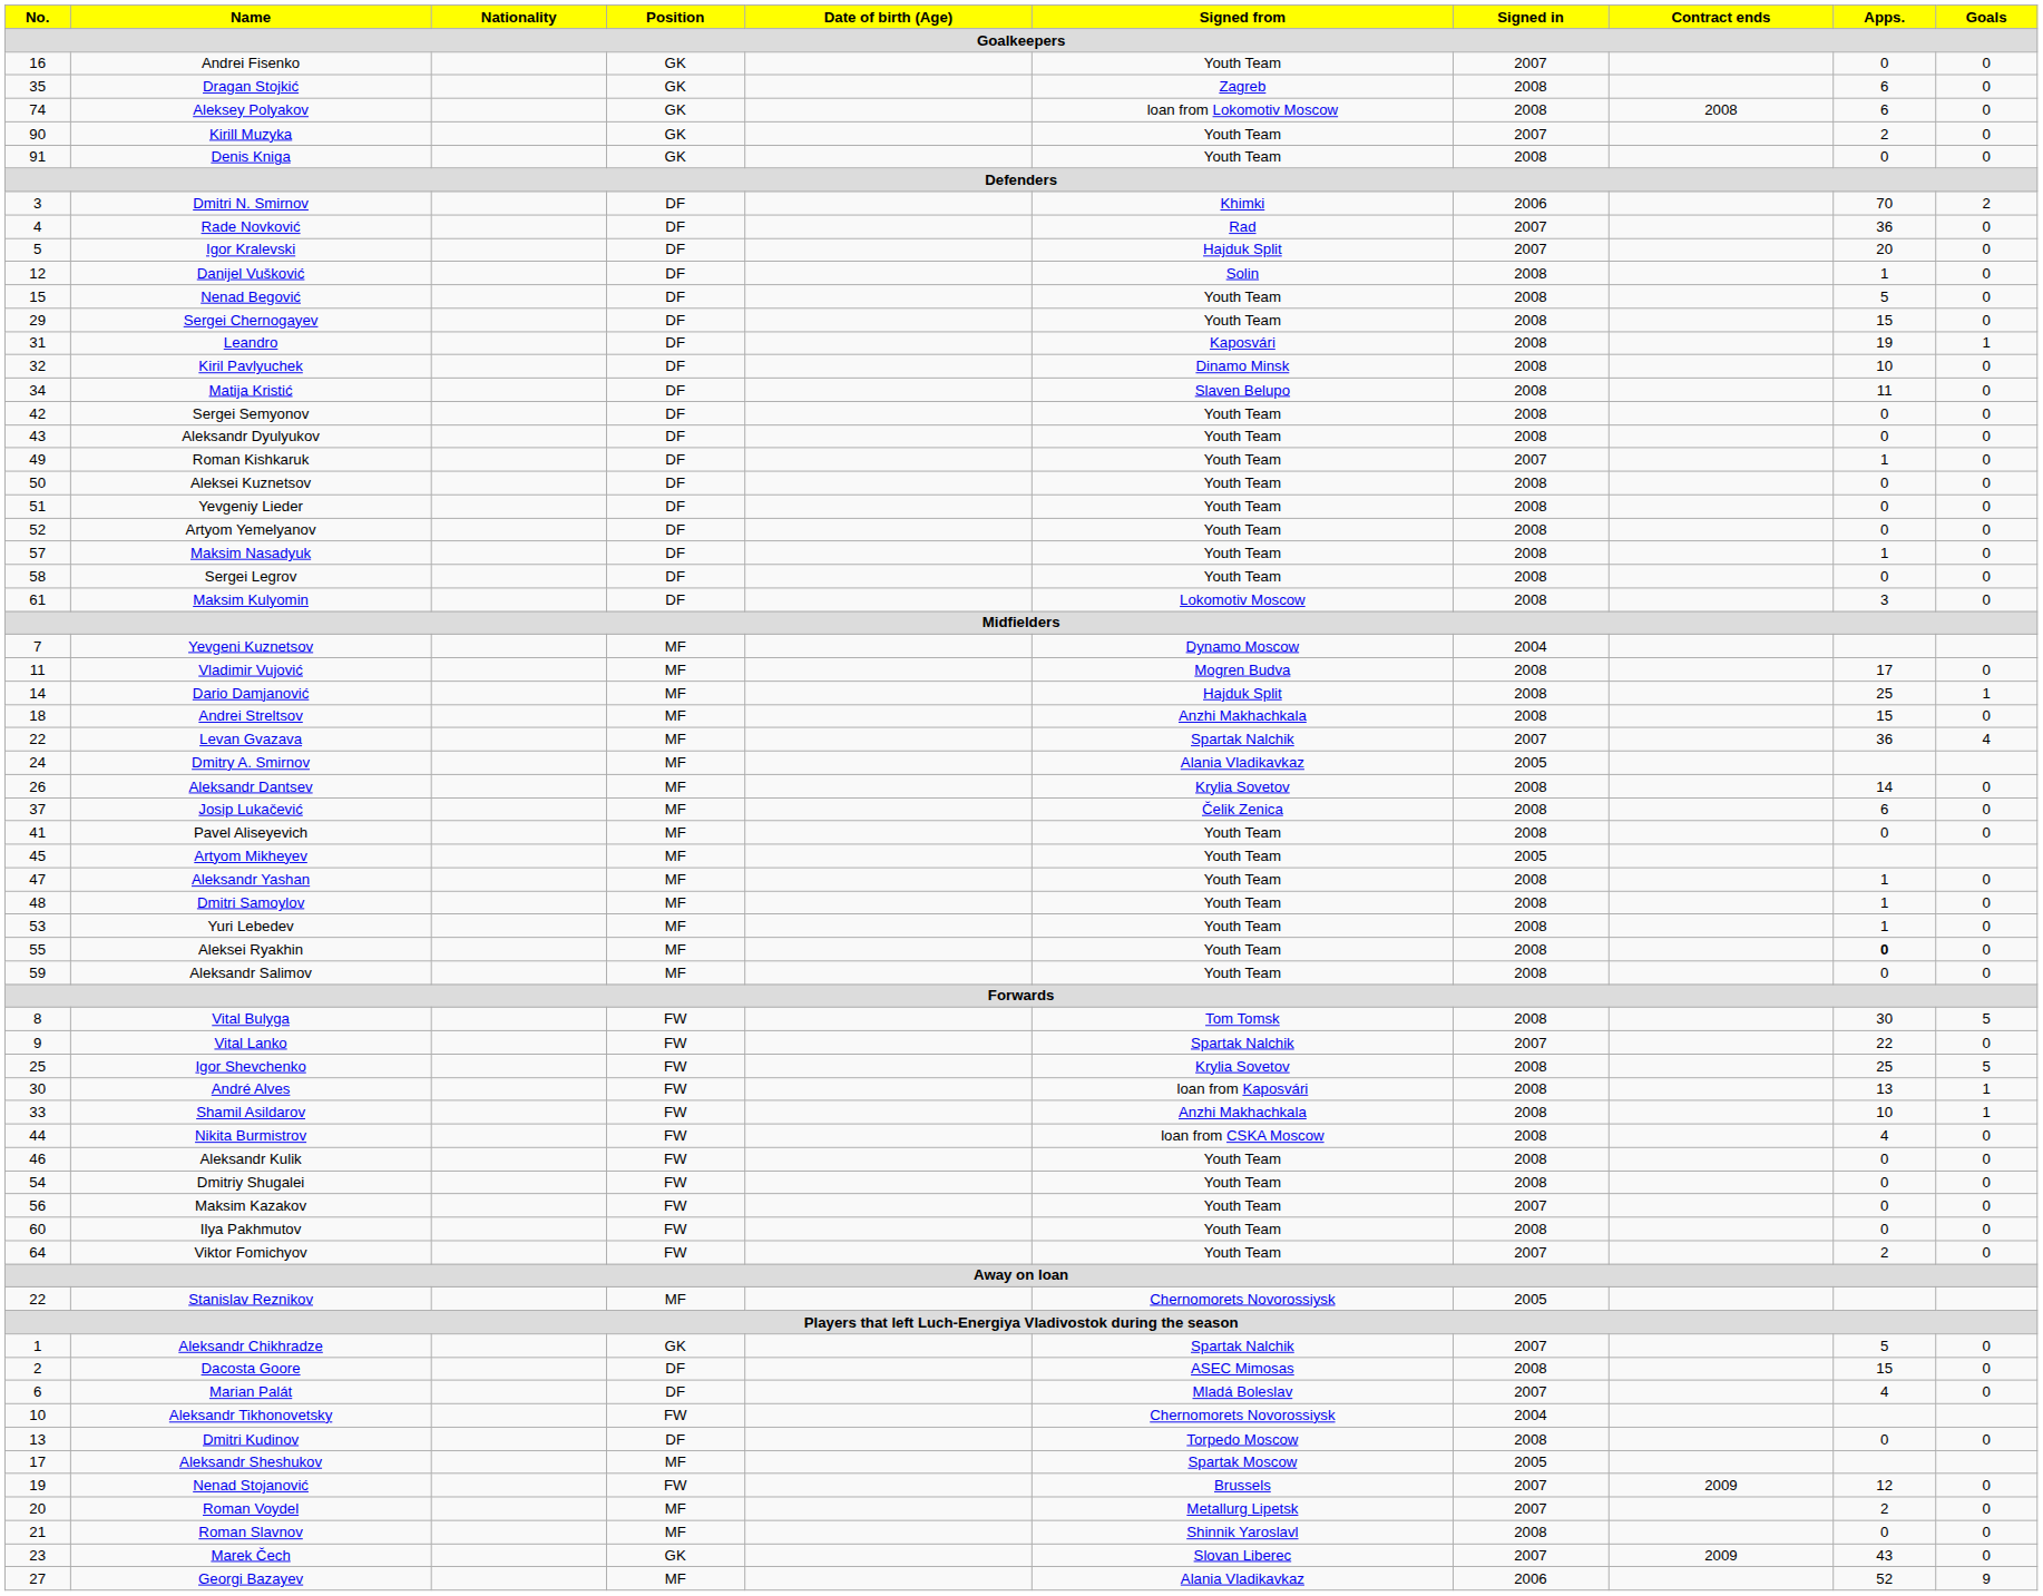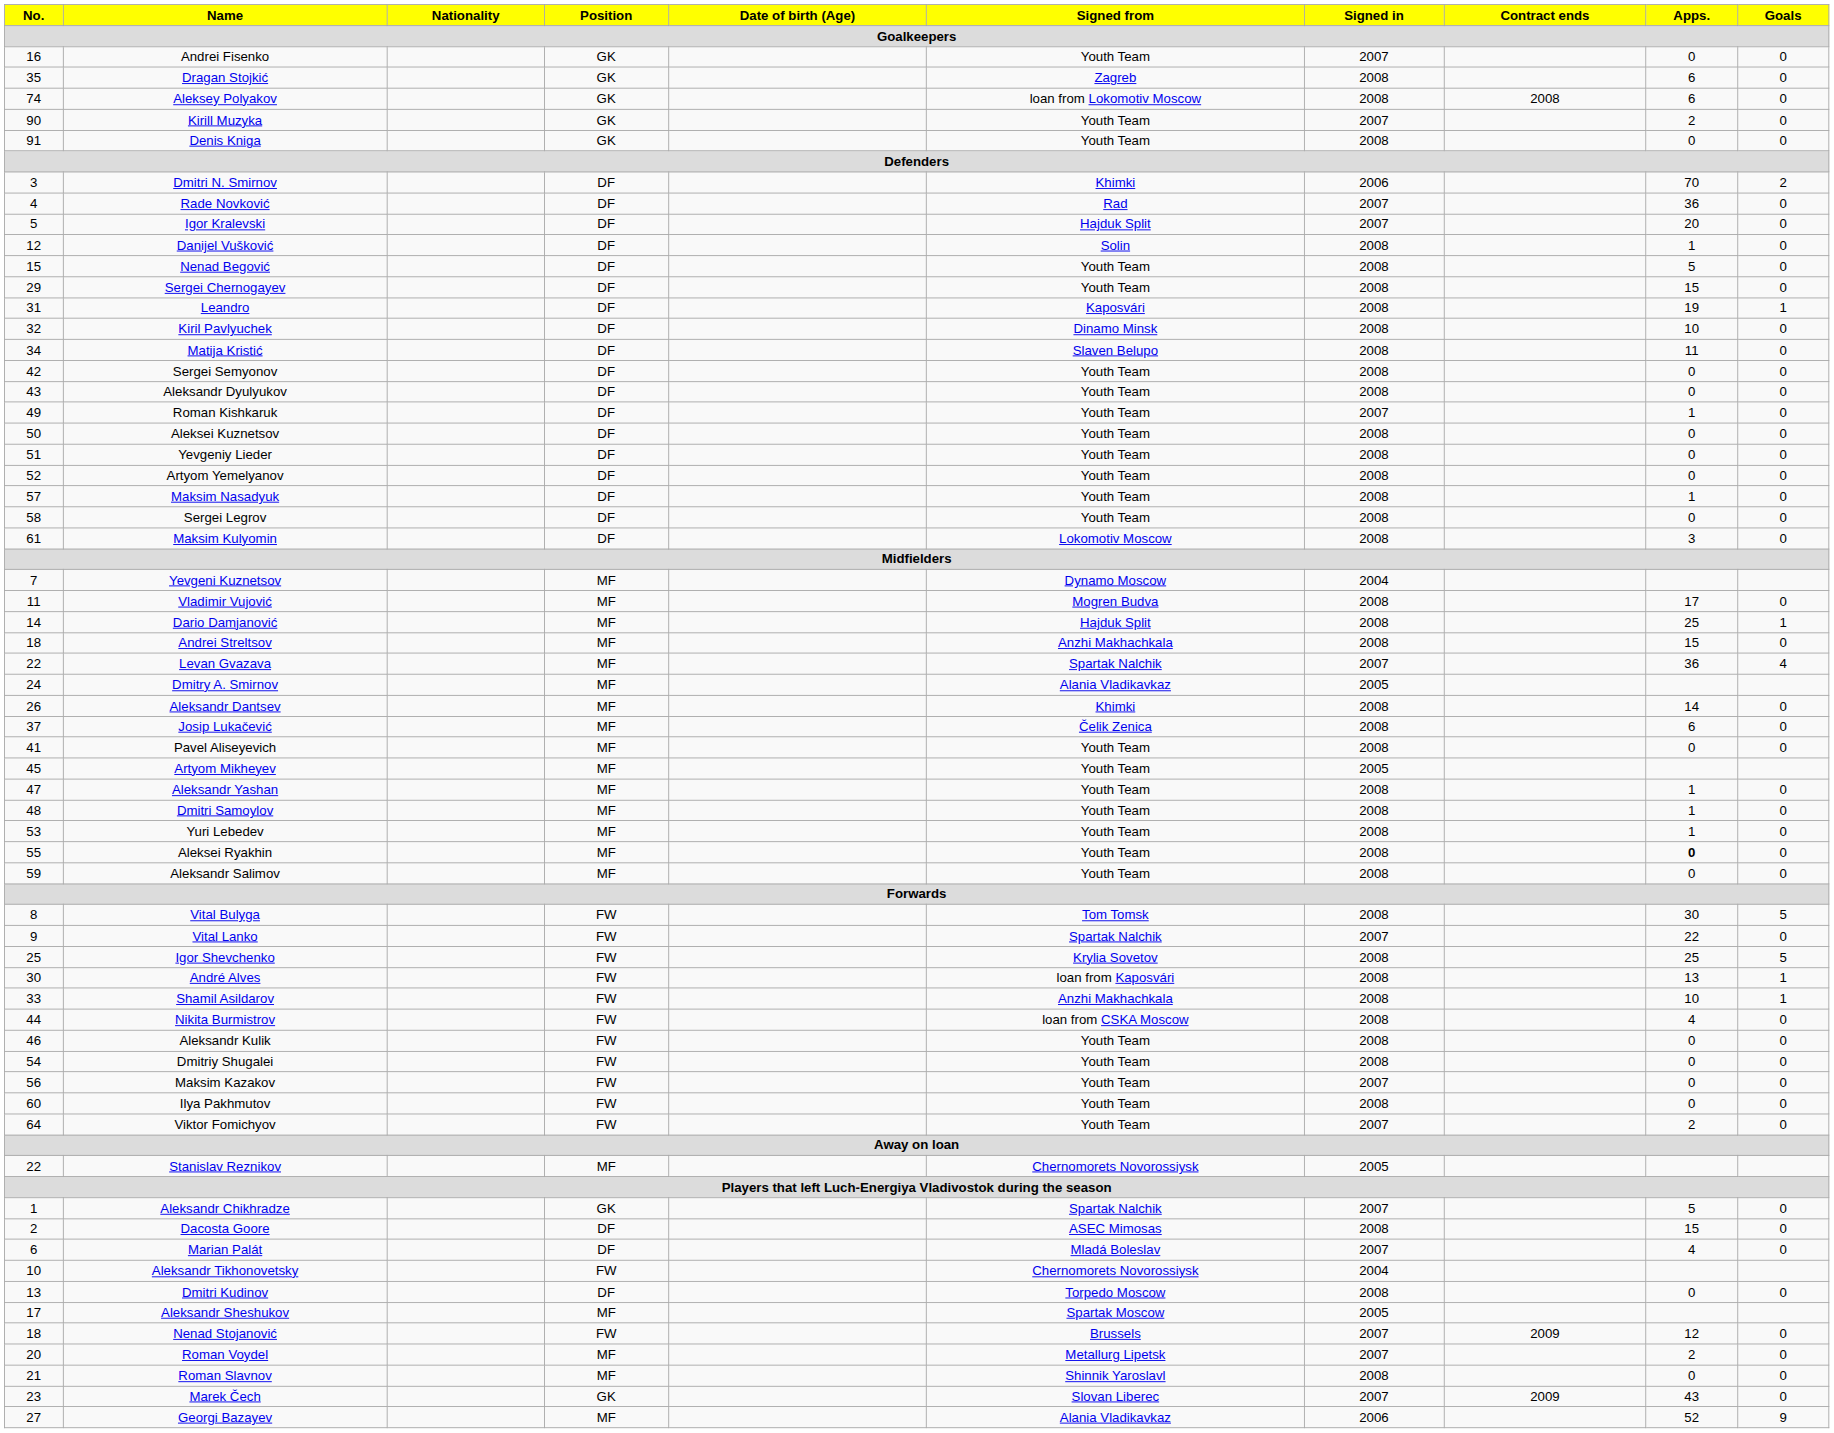Aleksandr Dantsev | Signed from: Krylia Sovetov -> Khimki
Nenad Stojanović | No.: 19 -> 18
